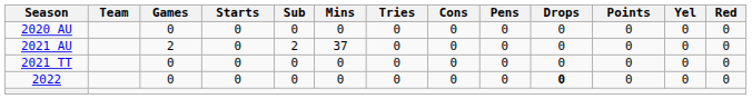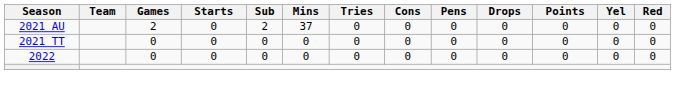- row: 2020 AU | 0 | 0 | 0 | 0 | 0 | 0 | 0 | 0 | 0 | 0 | 0
2022 | Drops: bold -> normal
